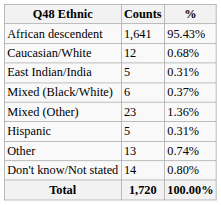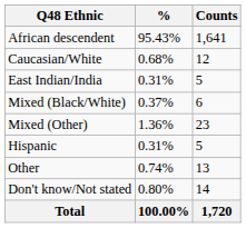columns swapped: Counts <-> %
